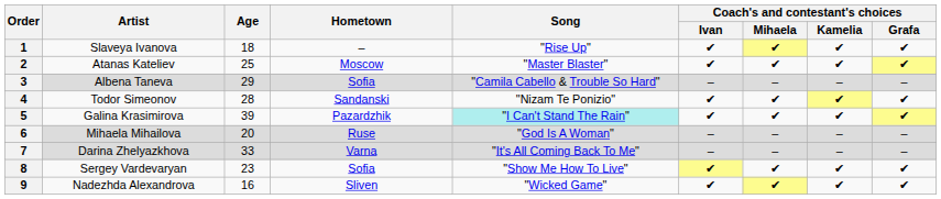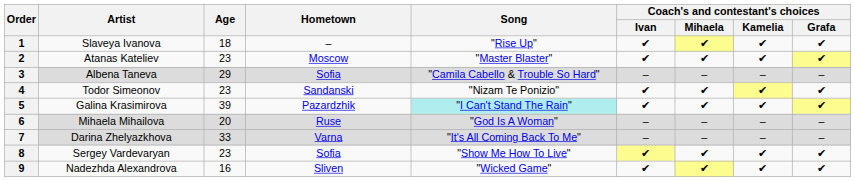2 | Age: 25 -> 23
4 | Age: 28 -> 23
